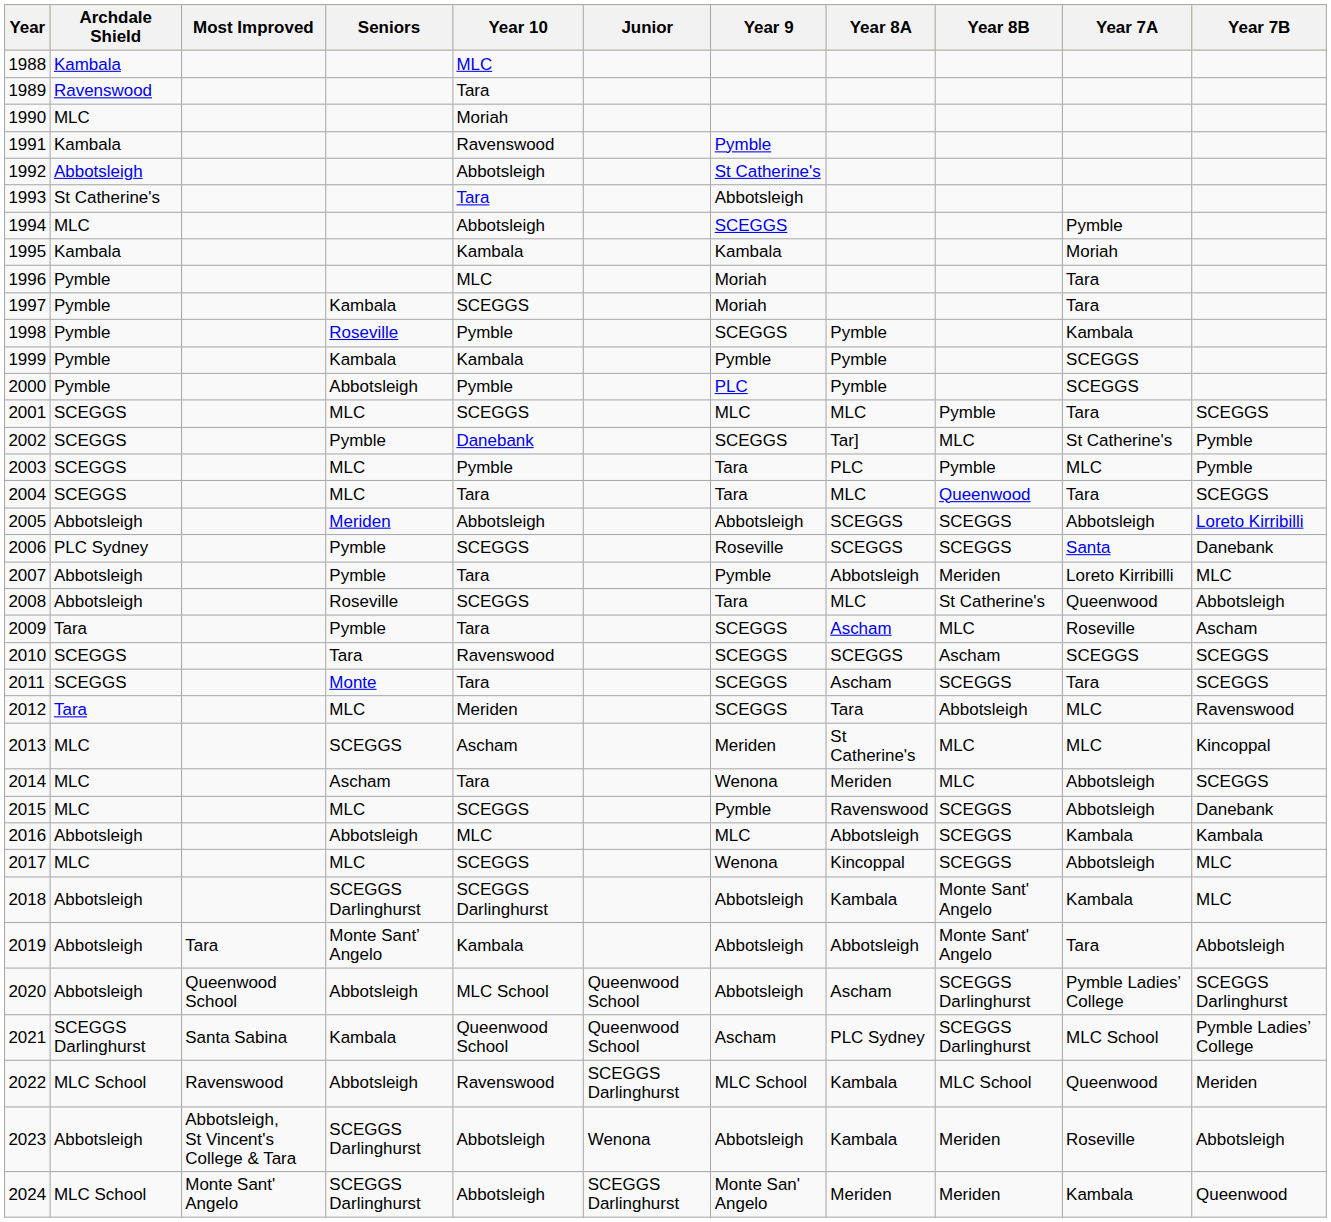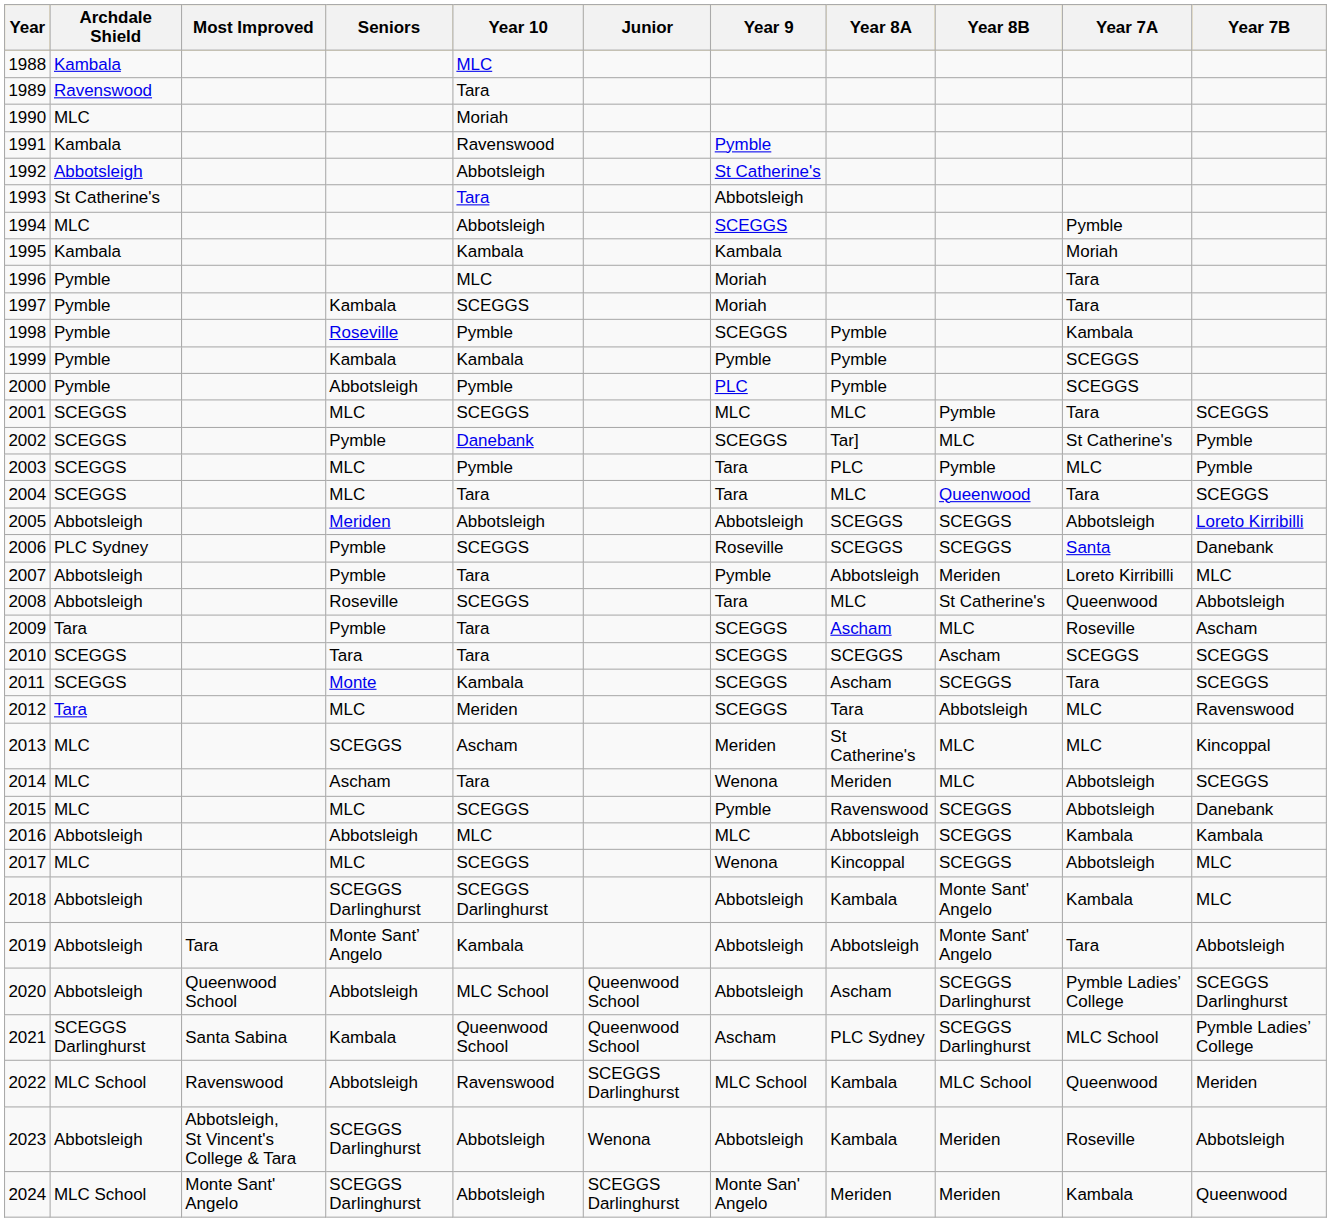2010 | Year 10: Ravenswood -> Tara
2011 | Year 10: Tara -> Kambala
